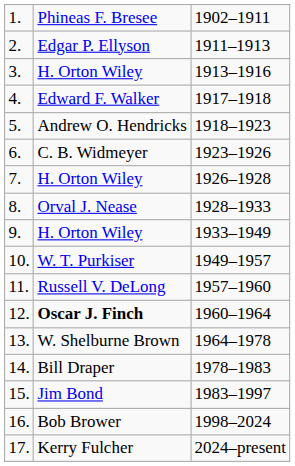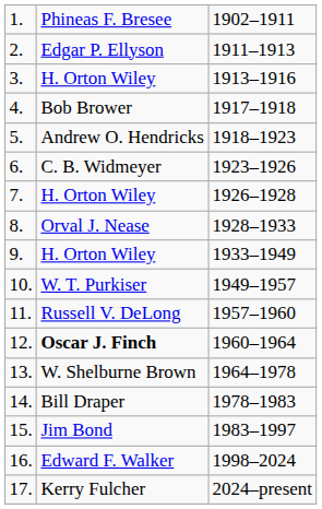4. | column 2: Edward F. Walker -> Bob Brower
16. | column 2: Bob Brower -> Edward F. Walker
